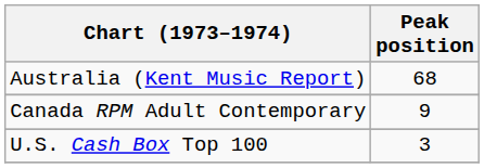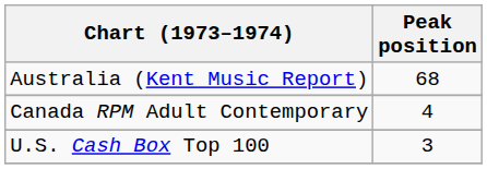Canada RPM Adult Contemporary | Peak position: 9 -> 4
